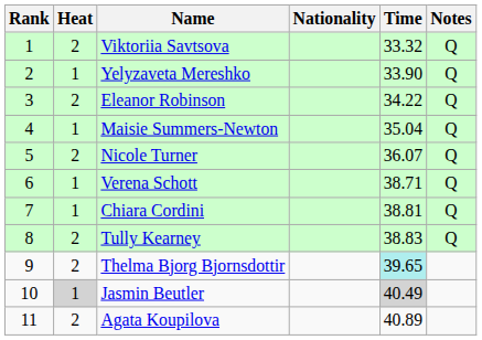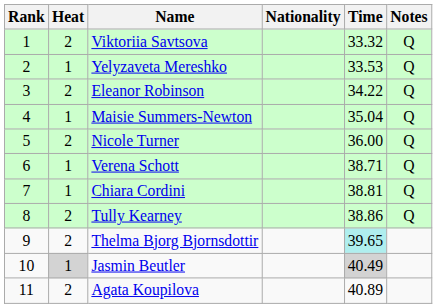Yelyzaveta Mereshko | Time: 33.90 -> 33.53
Nicole Turner | Time: 36.07 -> 36.00
Tully Kearney | Time: 38.83 -> 38.86
